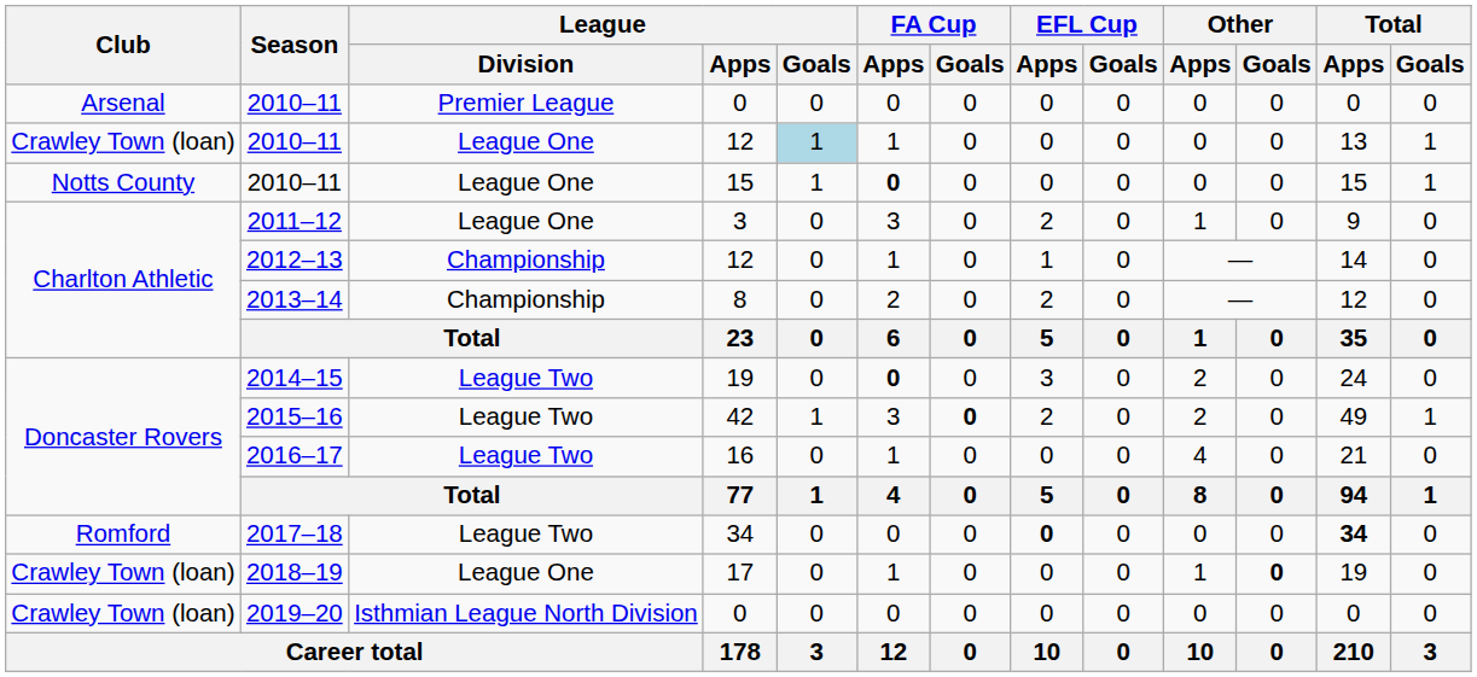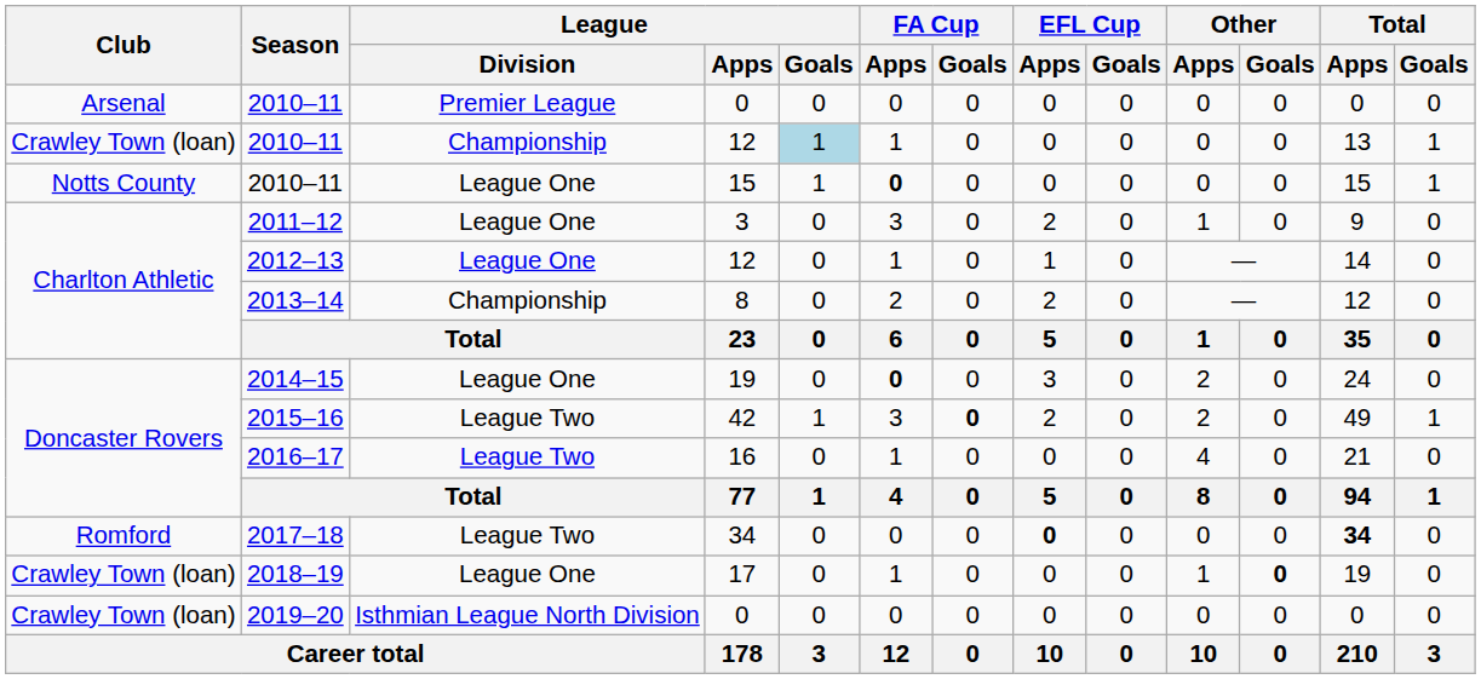2010–11 / 12 | League / Division: League One -> Championship
2012–13 | League / Division: Championship -> League One
2014–15 | League / Division: League Two -> League One
